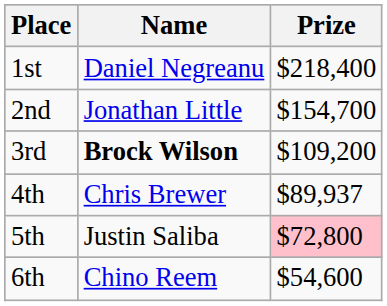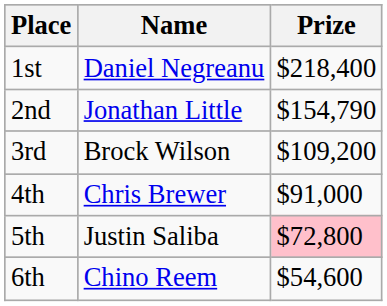2nd | Prize: $154,700 -> $154,790
3rd | Name: bold -> normal
4th | Prize: $89,937 -> $91,000
